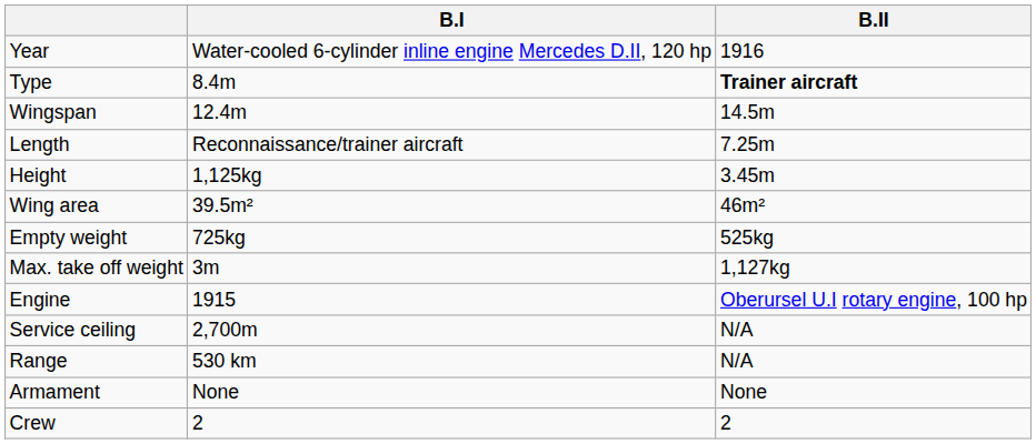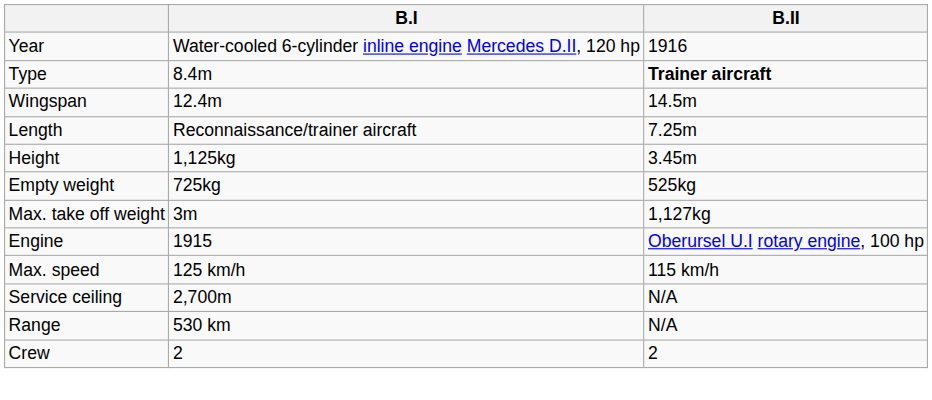- row: Wing area | 39.5m² | 46m²
+ row: Max. speed | 125 km/h | 115 km/h
- row: Armament | None | None
